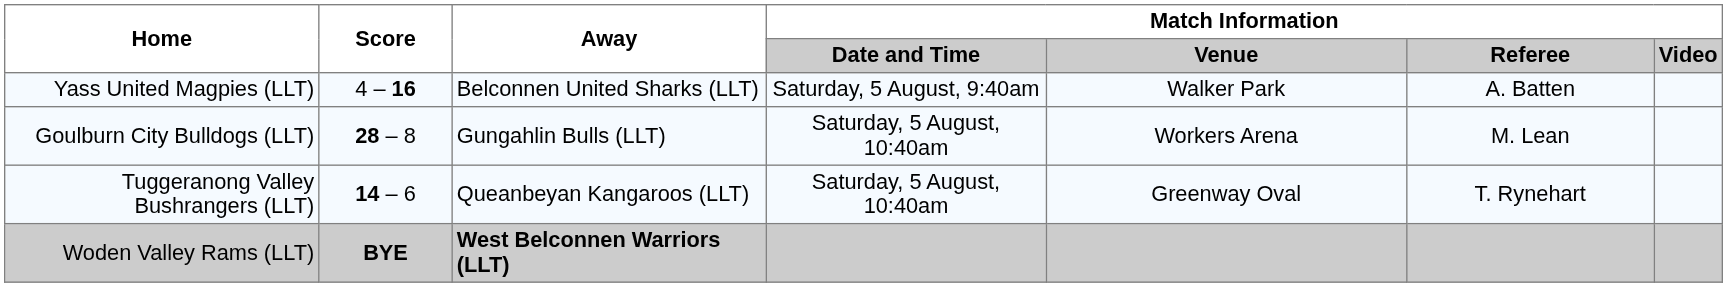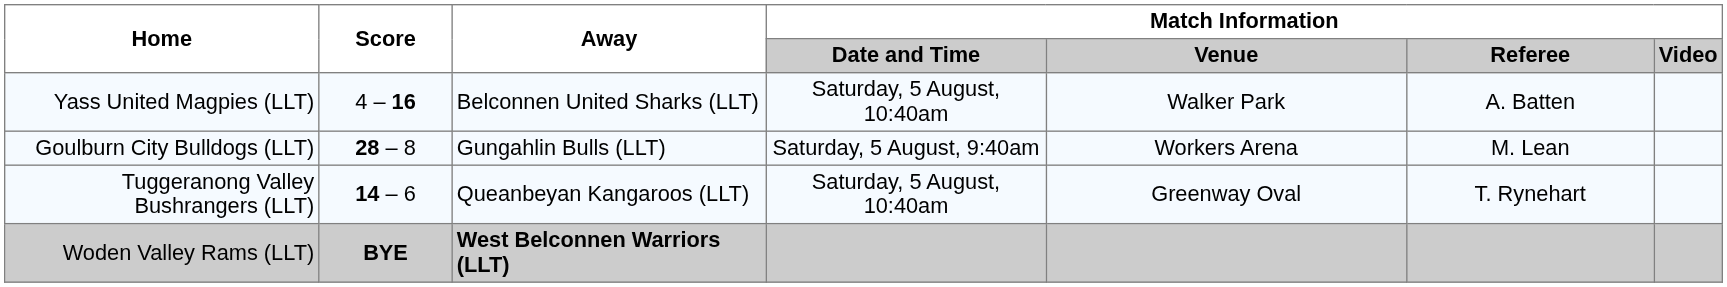Yass United Magpies (LLT) | Match Information / Date and Time: Saturday, 5 August, 9:40am -> Saturday, 5 August, 10:40am
Goulburn City Bulldogs (LLT) | Match Information / Date and Time: Saturday, 5 August, 10:40am -> Saturday, 5 August, 9:40am
